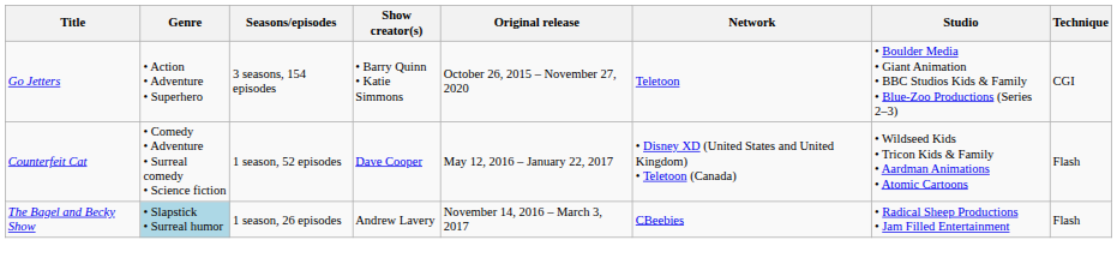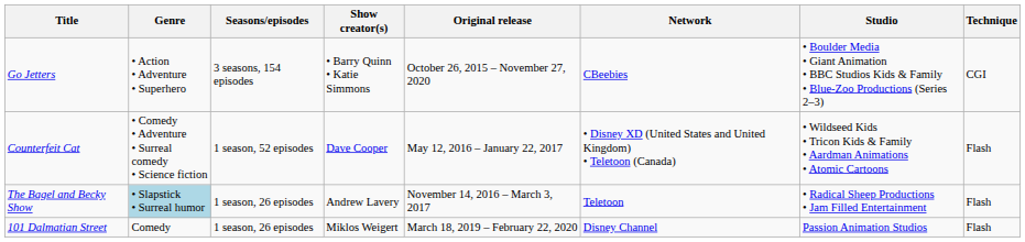Go Jetters | Network: Teletoon -> CBeebies
The Bagel and Becky Show | Network: CBeebies -> Teletoon
+ row: 101 Dalmatian Street | Comedy | 1 season, 26 episodes | Miklos Weigert | March 18, 2019 – February 22, 2020 | Disney Channel | Passion Animation Studios | Flash
